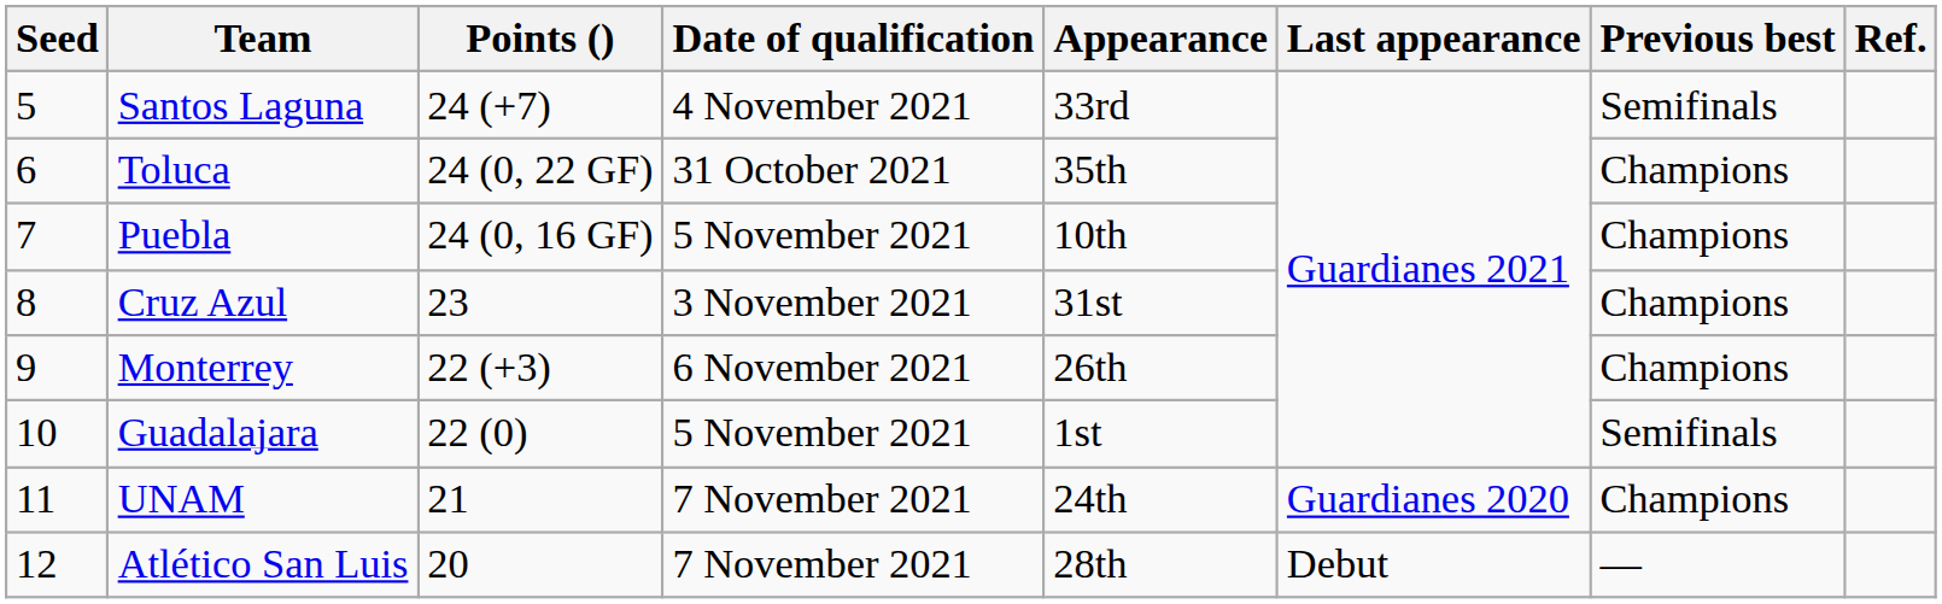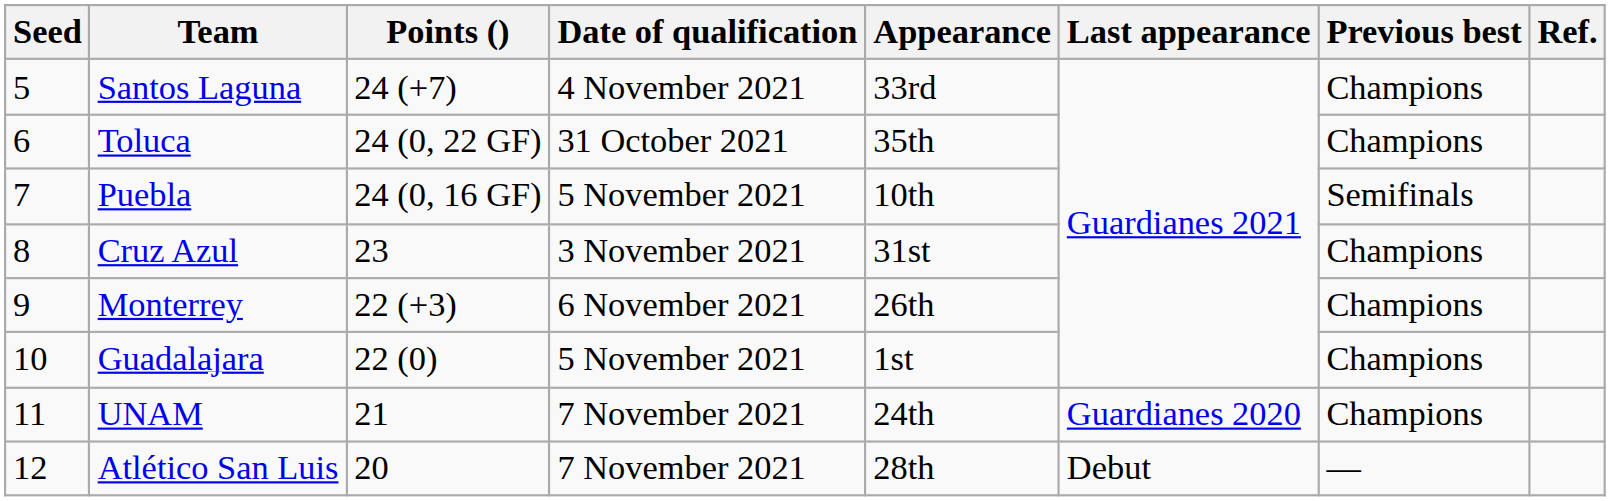Santos Laguna | Previous best: Semifinals -> Champions
Puebla | Previous best: Champions -> Semifinals
Guadalajara | Previous best: Semifinals -> Champions
